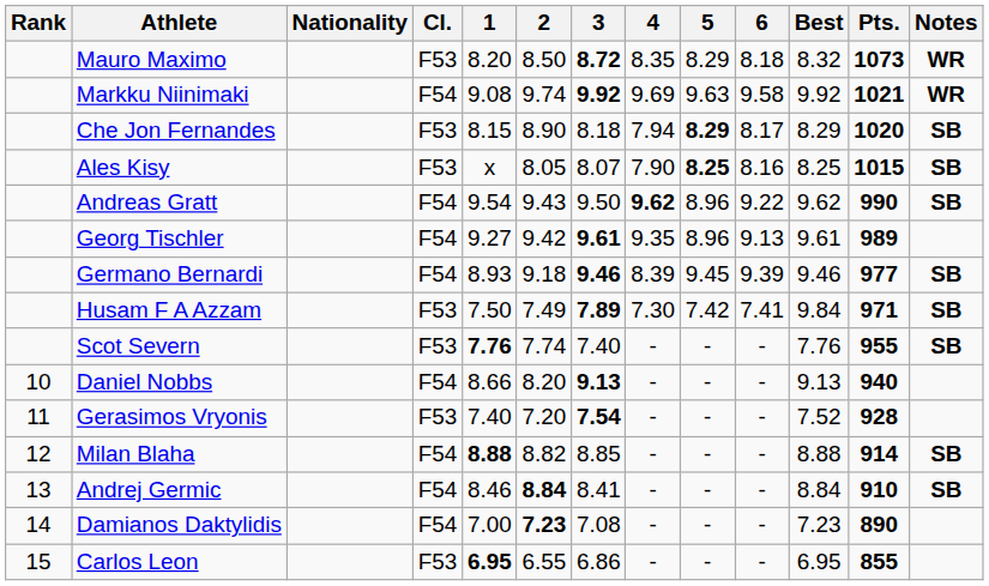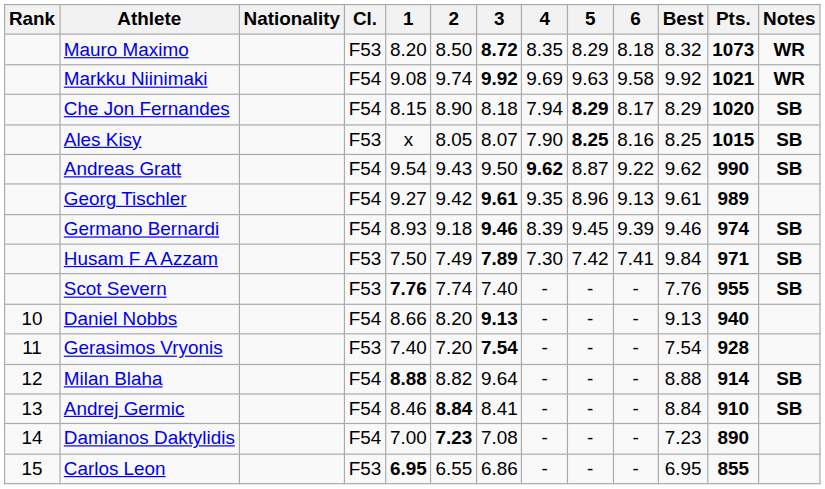Che Jon Fernandes | Cl.: F53 -> F54
Andreas Gratt | 5: 8.96 -> 8.87
Germano Bernardi | Pts.: 977 -> 974
Gerasimos Vryonis | Best: 7.52 -> 7.54
Milan Blaha | 3: 8.85 -> 9.64
